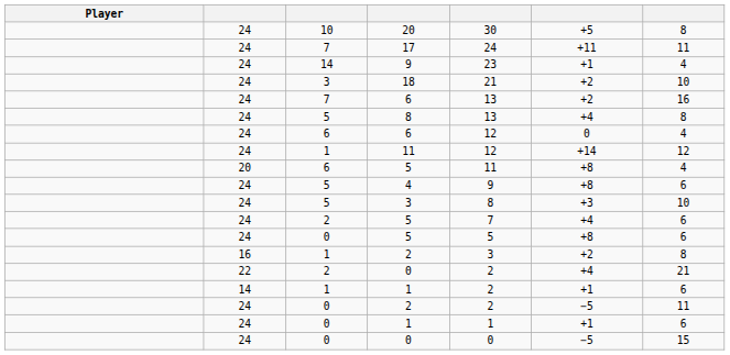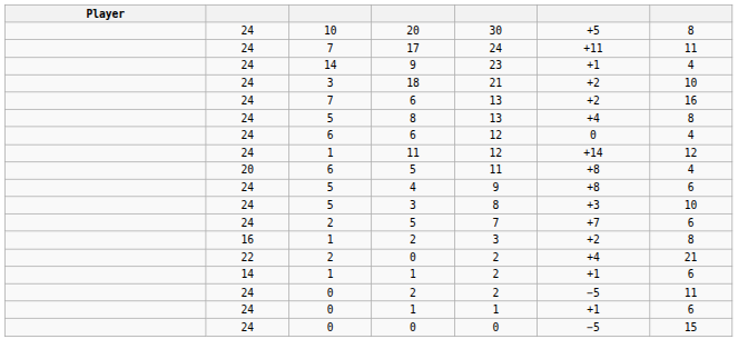2 / 5 | column 6: +4 -> +7
- row: 24 | 0 | 5 | 5 | +8 | 6
